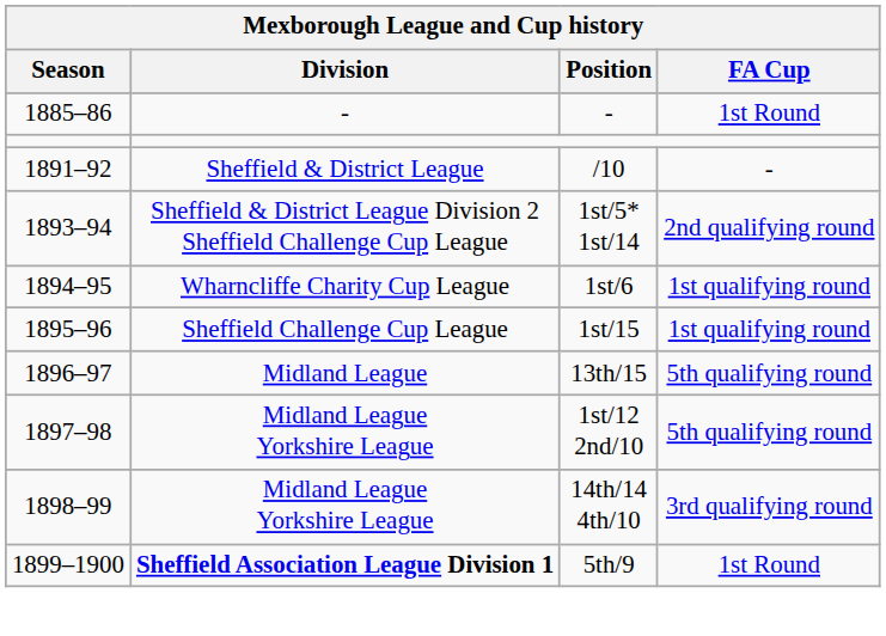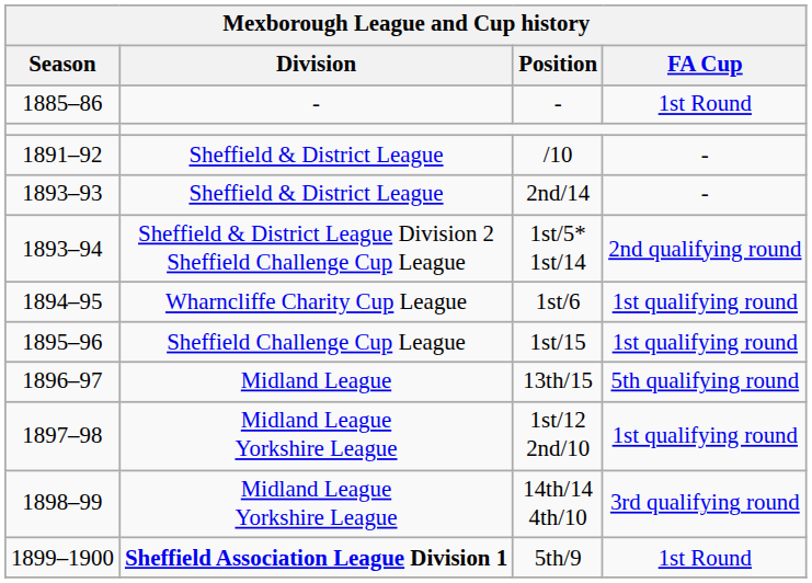+ row: 1893–93 | Sheffield & District League | 2nd/14 | -
1st/12 2nd/10 | FA Cup: 5th qualifying round -> 1st qualifying round
